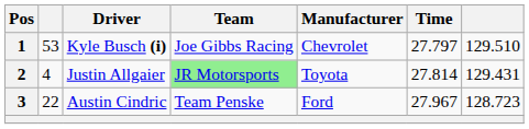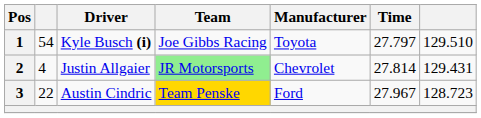1 | column 2: 53 -> 54
1 | Manufacturer: Chevrolet -> Toyota
2 | Manufacturer: Toyota -> Chevrolet
3 | Team: no background -> gold background
